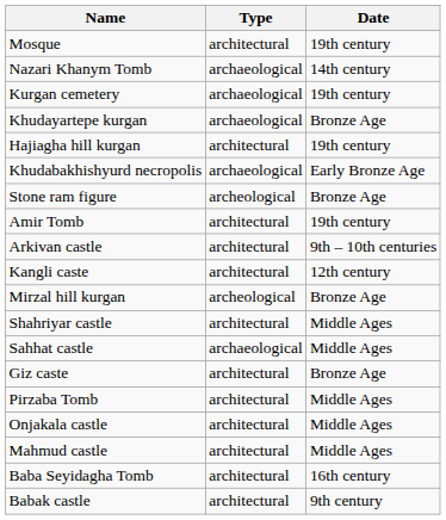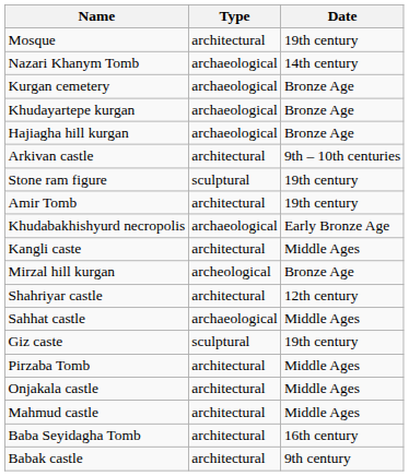Kurgan cemetery | Date: 19th century -> Bronze Age
Hajiagha hill kurgan | Type: architectural -> archaeological
Hajiagha hill kurgan | Date: 19th century -> Bronze Age
rows swapped: Khudabakhishyurd necropolis <-> Arkivan castle
Stone ram figure | Type: archeological -> sculptural
Stone ram figure | Date: Bronze Age -> 19th century
Kangli caste | Date: 12th century -> Middle Ages
Shahriyar castle | Date: Middle Ages -> 12th century
Giz caste | Type: architectural -> sculptural
Giz caste | Date: Bronze Age -> 19th century
